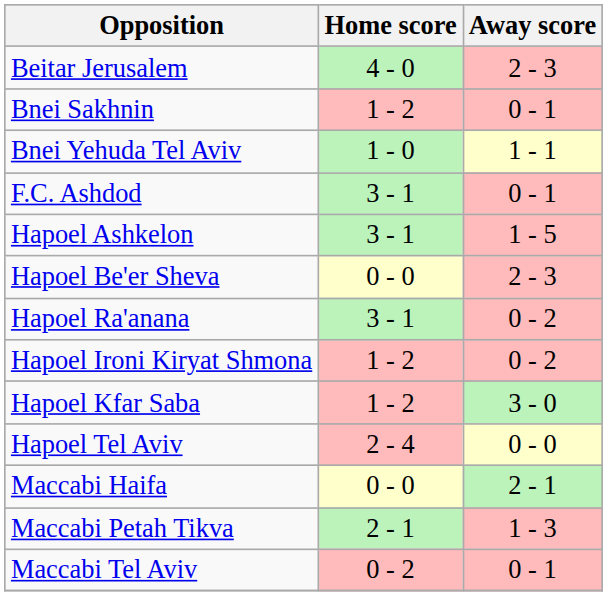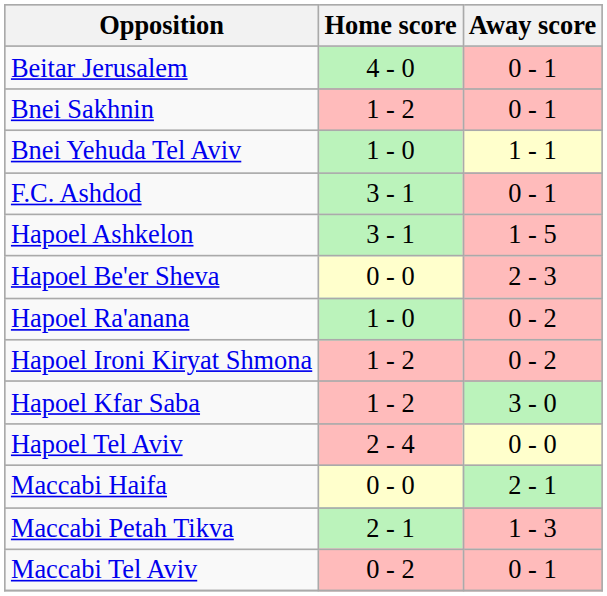Beitar Jerusalem | Away score: 2 - 3 -> 0 - 1
Hapoel Ra'anana | Home score: 3 - 1 -> 1 - 0
